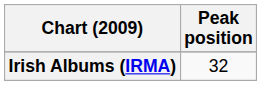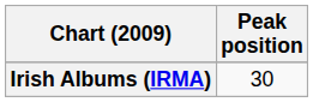Irish Albums (IRMA) | Peak position: 32 -> 30
